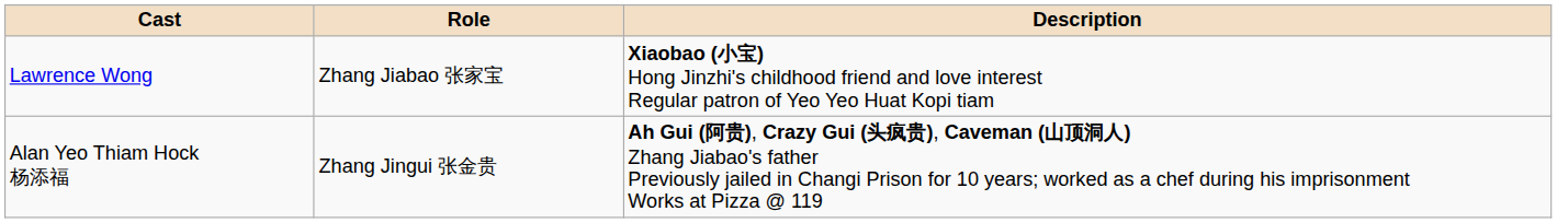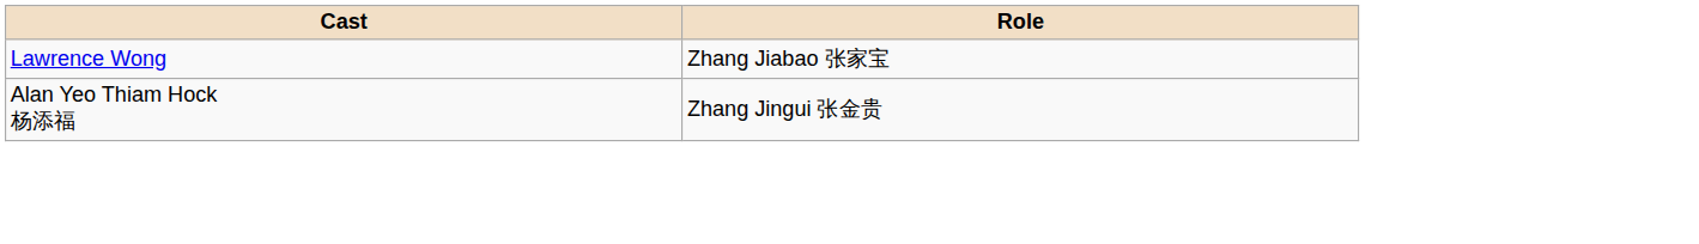- column: Description | Xiaobao (小宝) Hong Jinzhi's childhood friend and love interest Regular patron of Yeo Yeo Huat Kopi tiam | Ah Gui (阿贵), Crazy Gui (头疯贵), Caveman (山顶洞人) Zhang Jiabao's father Previously jailed in Changi Prison for 10 years; worked as a chef during his imprisonment Works at Pizza @ 119
